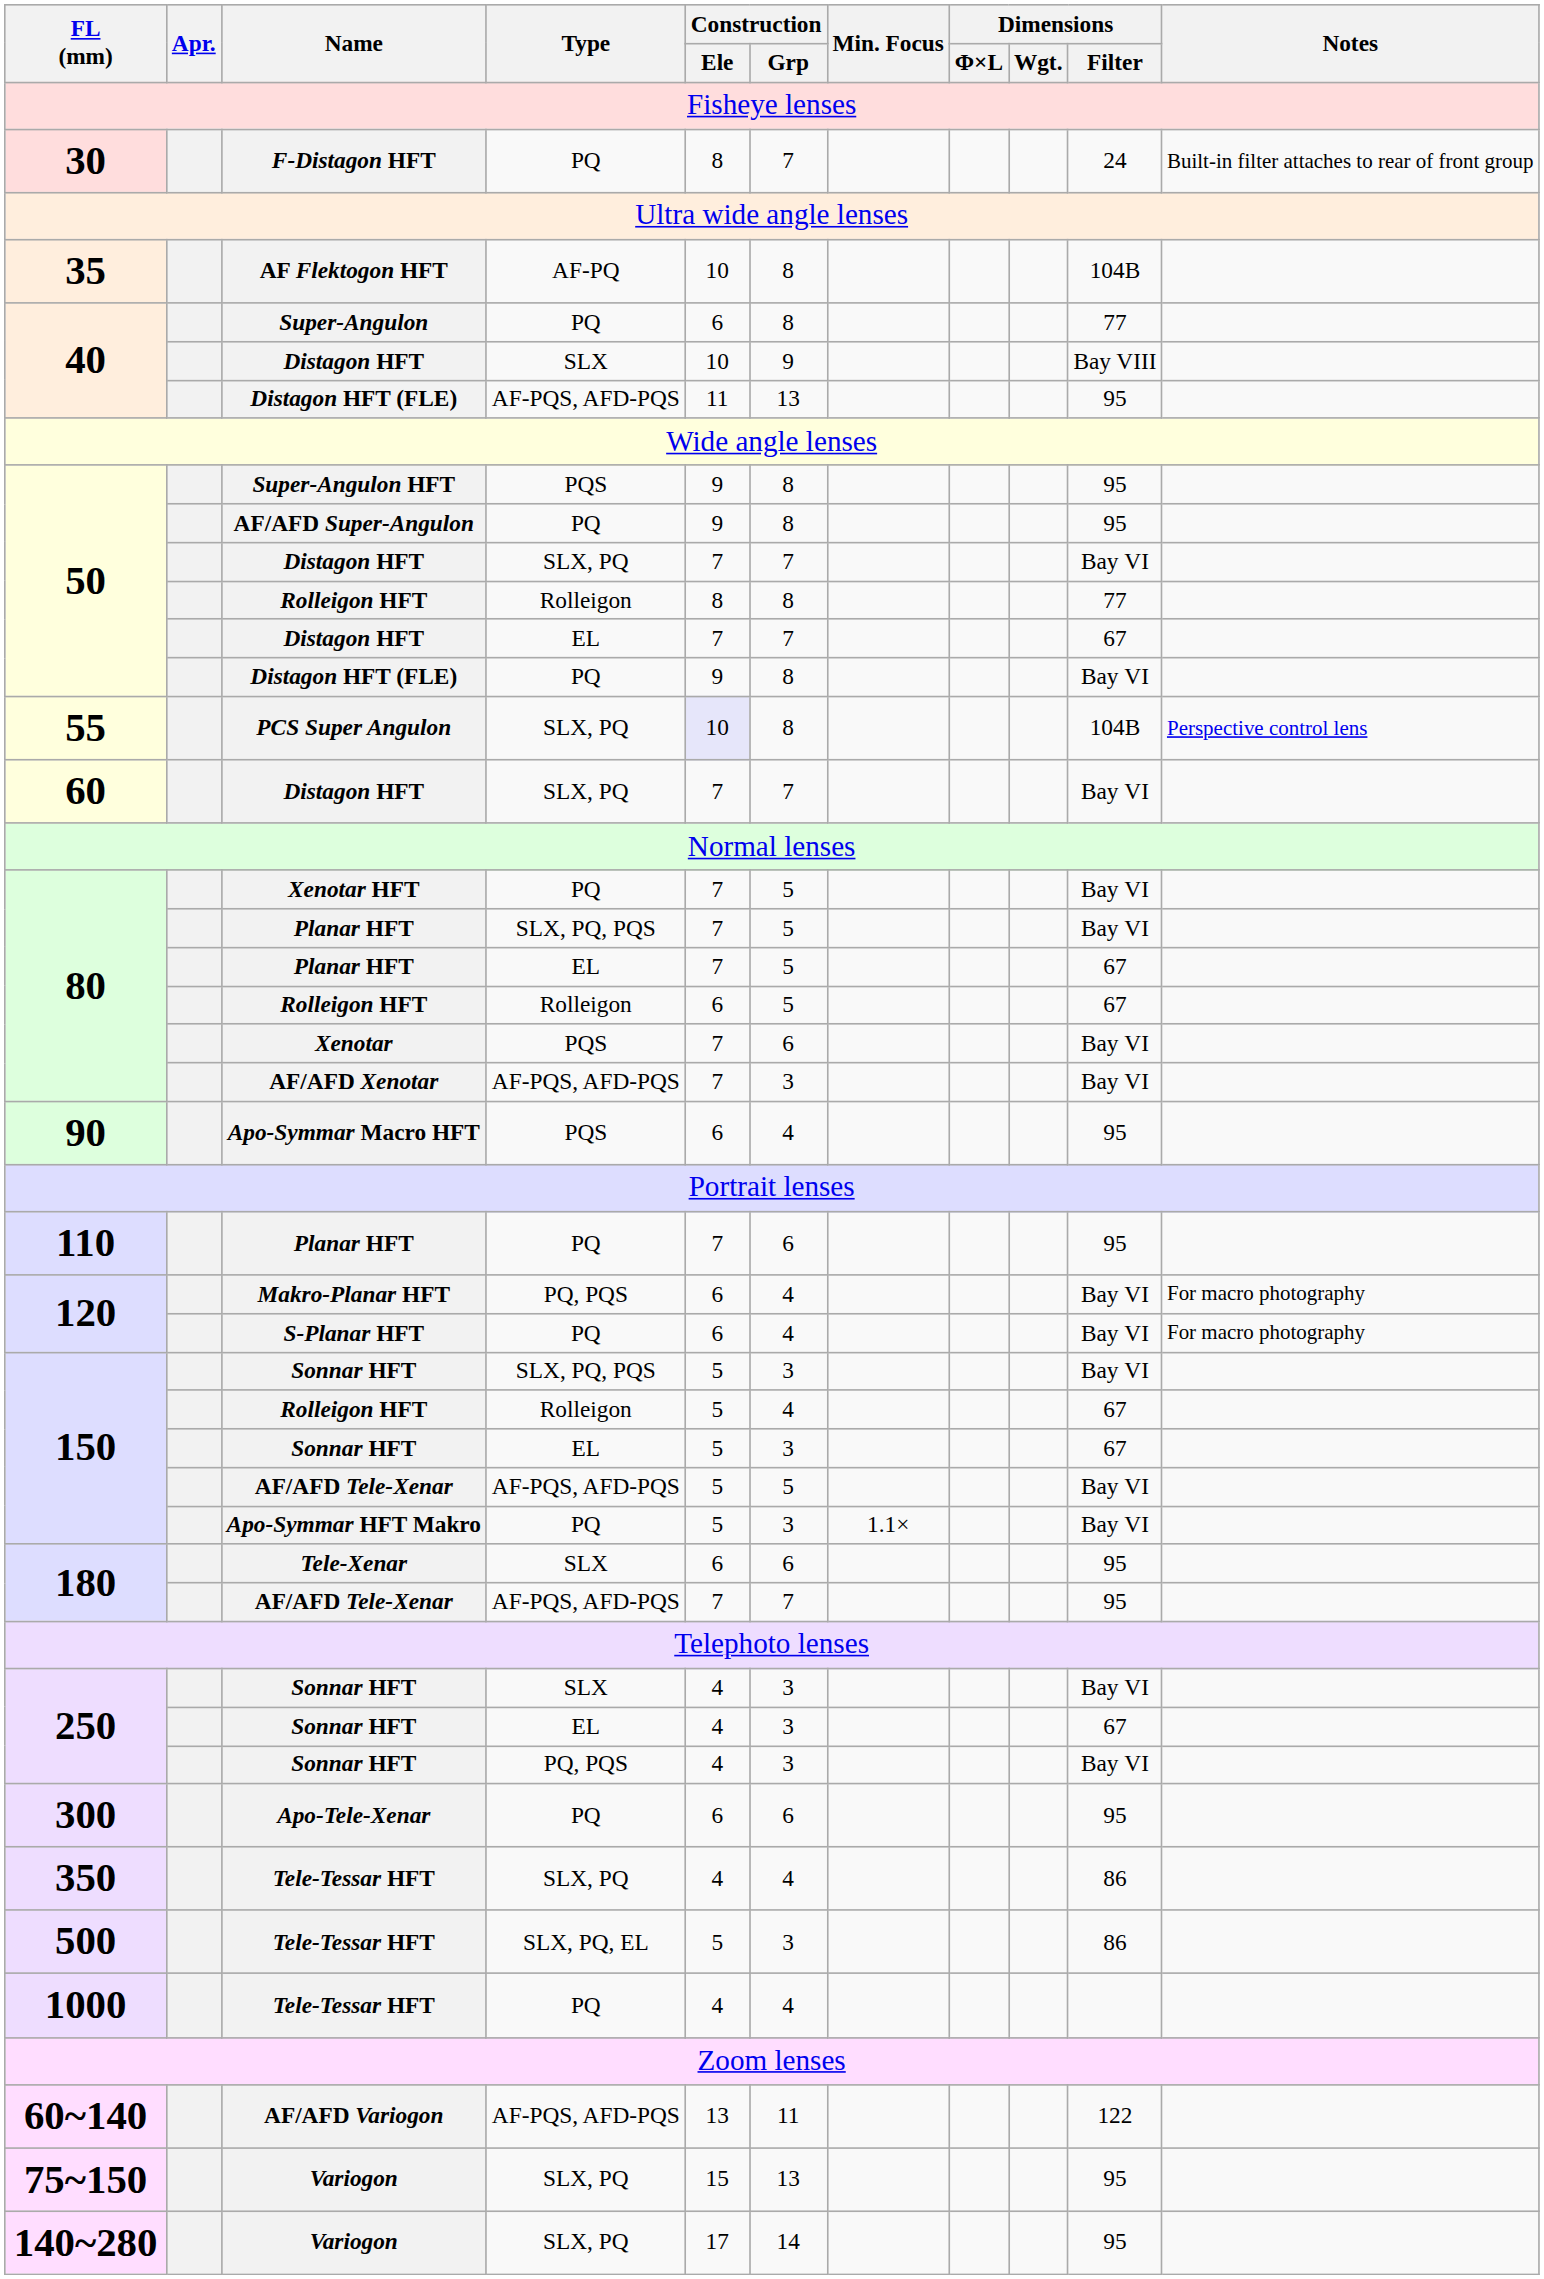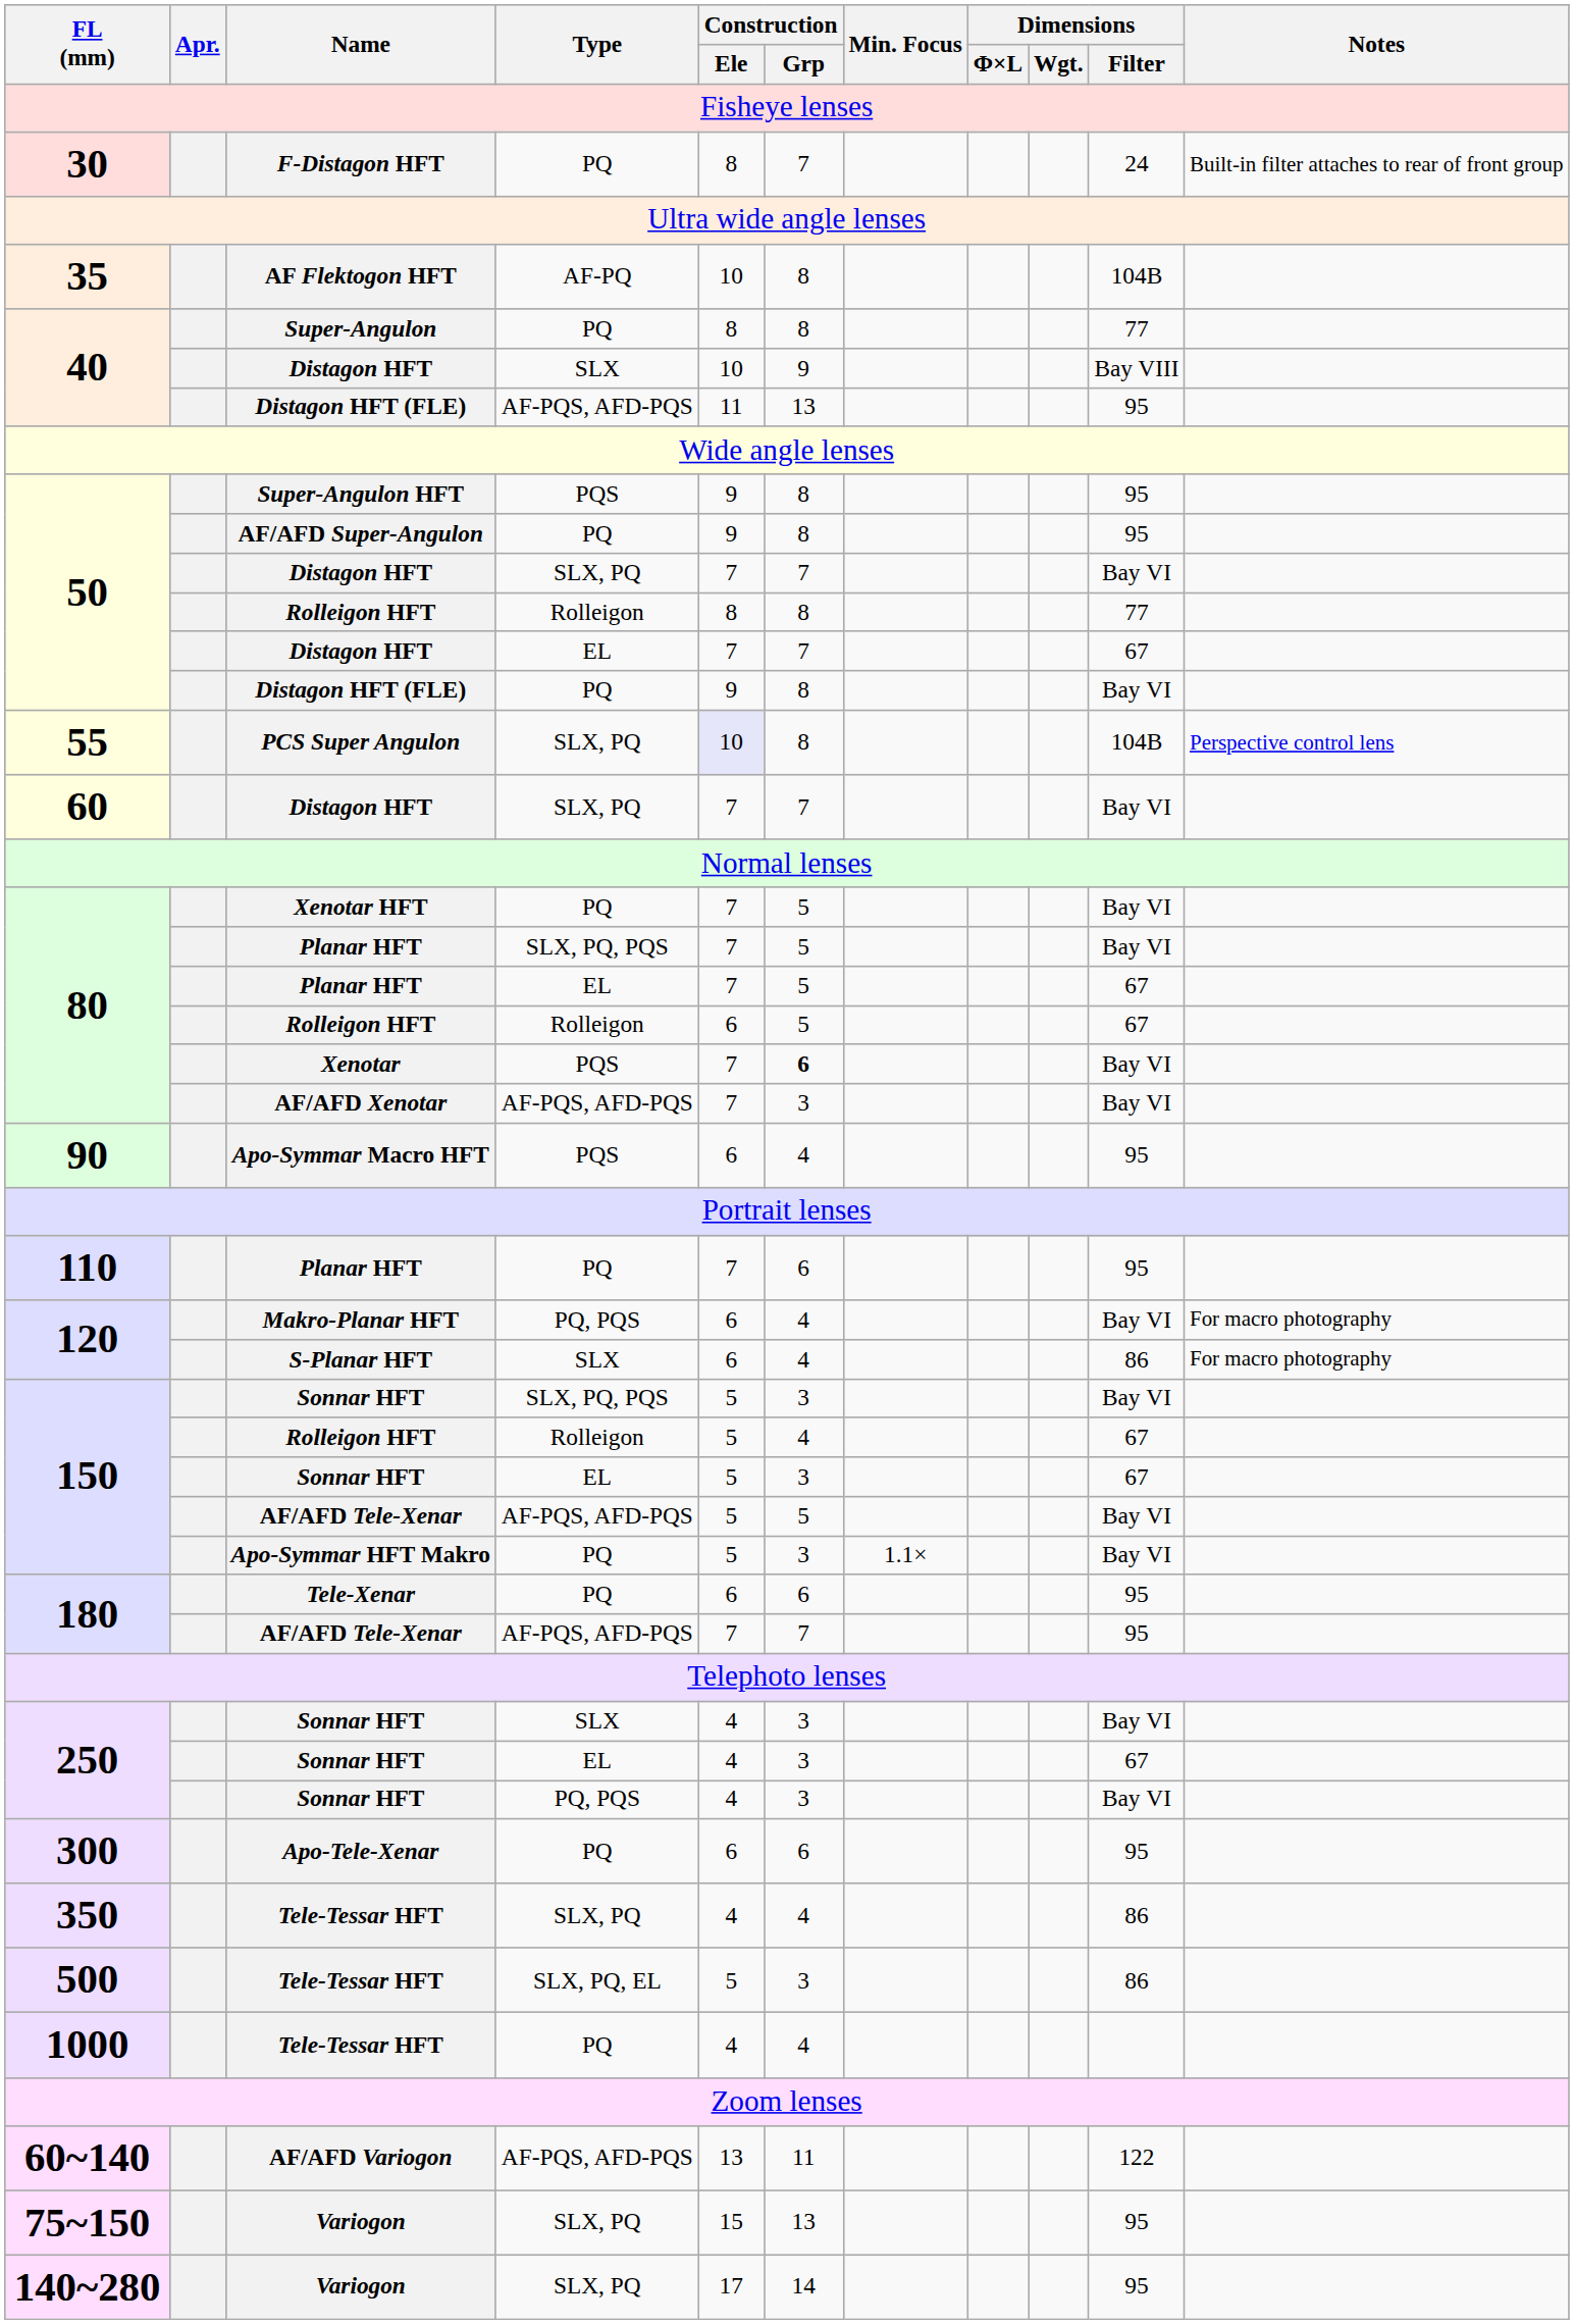Super-Angulon | Construction / Ele: 6 -> 8
Xenotar | Construction / Grp: normal -> bold
S-Planar HFT | Type: PQ -> SLX
S-Planar HFT | Dimensions / Filter: Bay VI -> 86
Tele-Xenar | Type: SLX -> PQ
